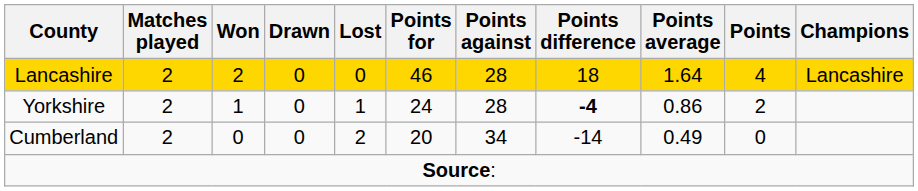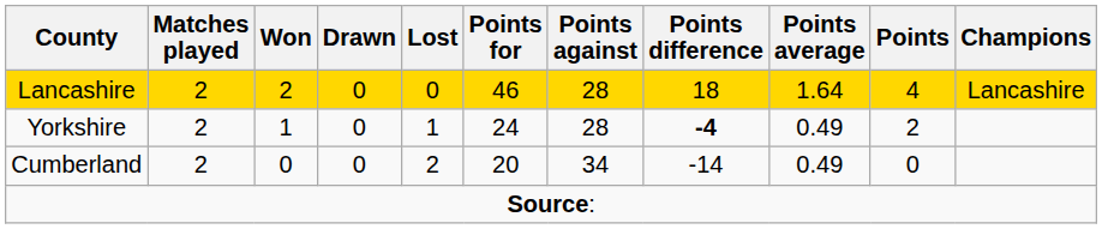Yorkshire | Points average: 0.86 -> 0.49
